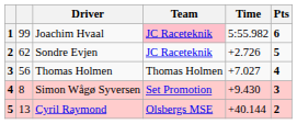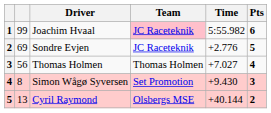Sondre Evjen | column 2: 62 -> 69
Sondre Evjen | Time: +2.726 -> +2.776
